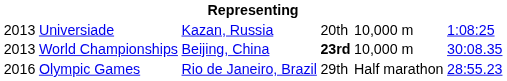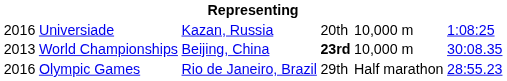Universiade | column 1: 2013 -> 2016
